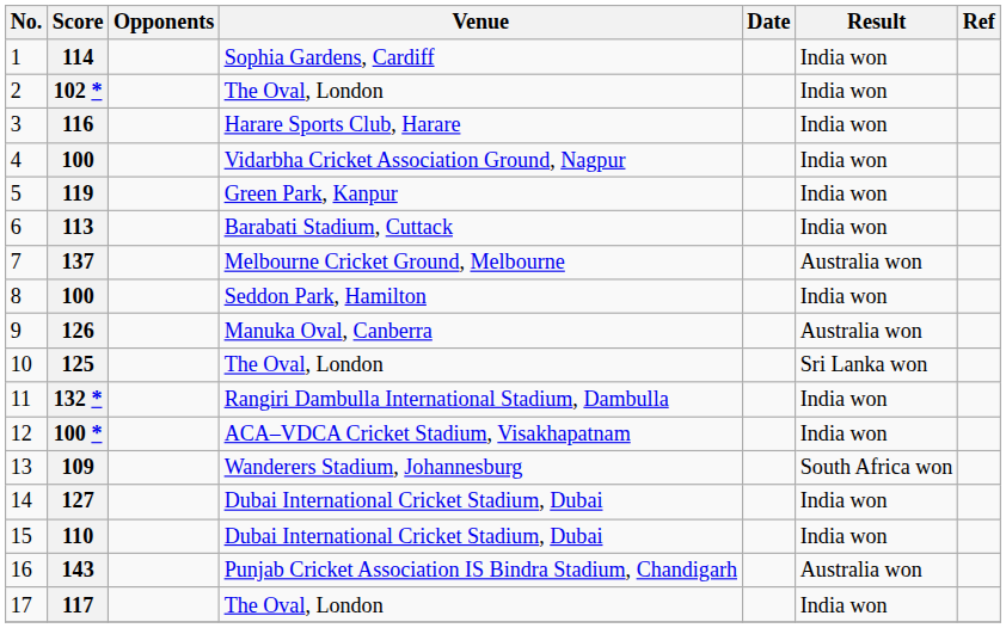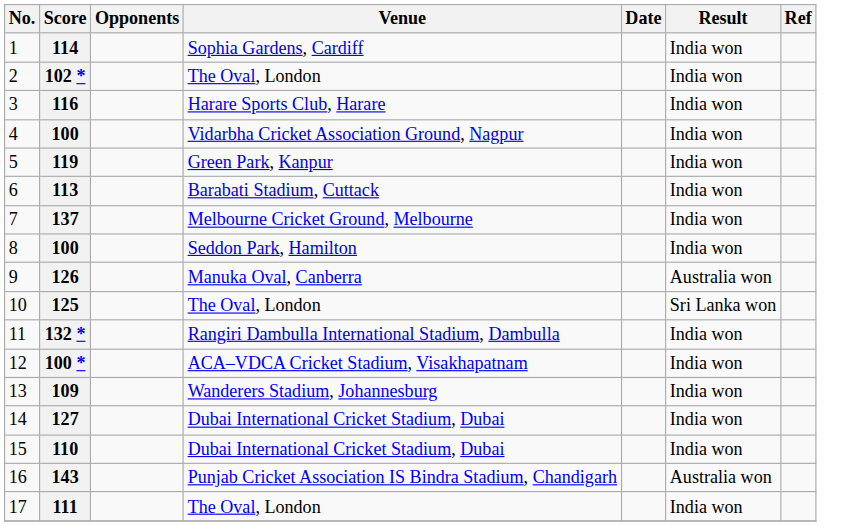7 | Result: Australia won -> India won
13 | Result: South Africa won -> India won
17 | Score: 117 -> 111
